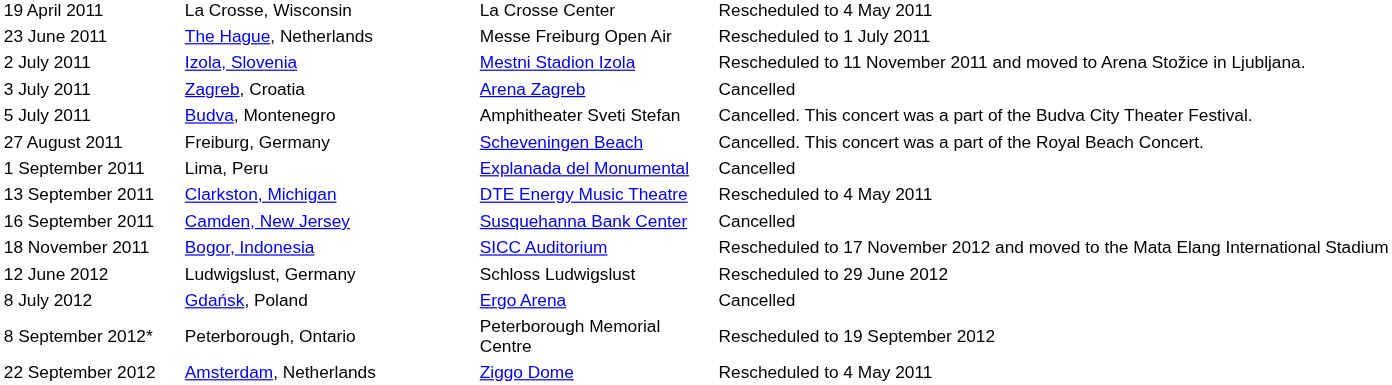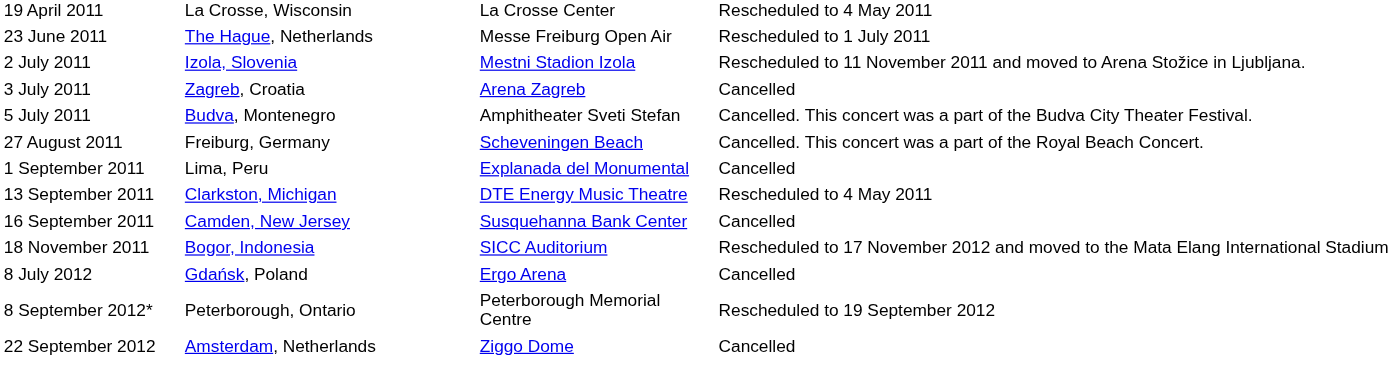- row: 12 June 2012 | Ludwigslust, Germany | Schloss Ludwigslust | Rescheduled to 29 June 2012
22 September 2012 | column 4: Rescheduled to 4 May 2011 -> Cancelled
